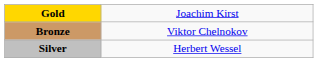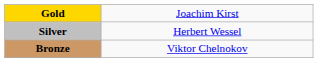rows swapped: Silver <-> Bronze
